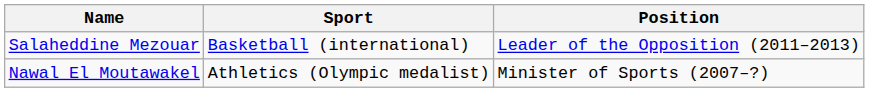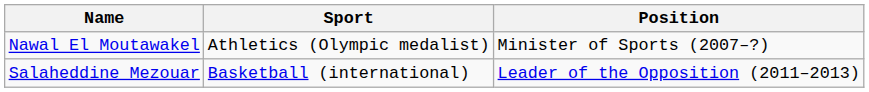rows swapped: Salaheddine Mezouar <-> Nawal El Moutawakel
